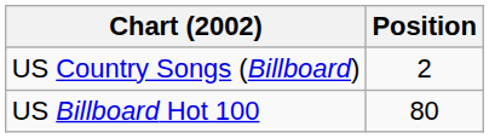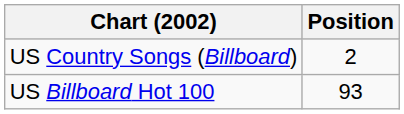US Billboard Hot 100 | Position: 80 -> 93
